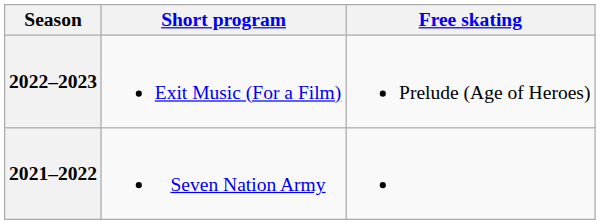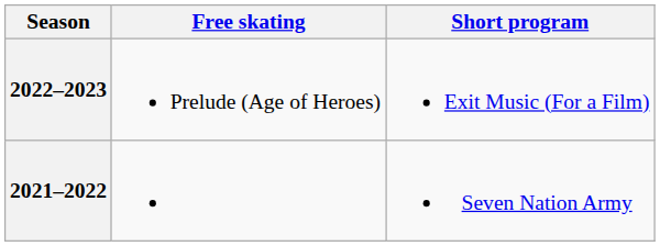columns swapped: Short program <-> Free skating
